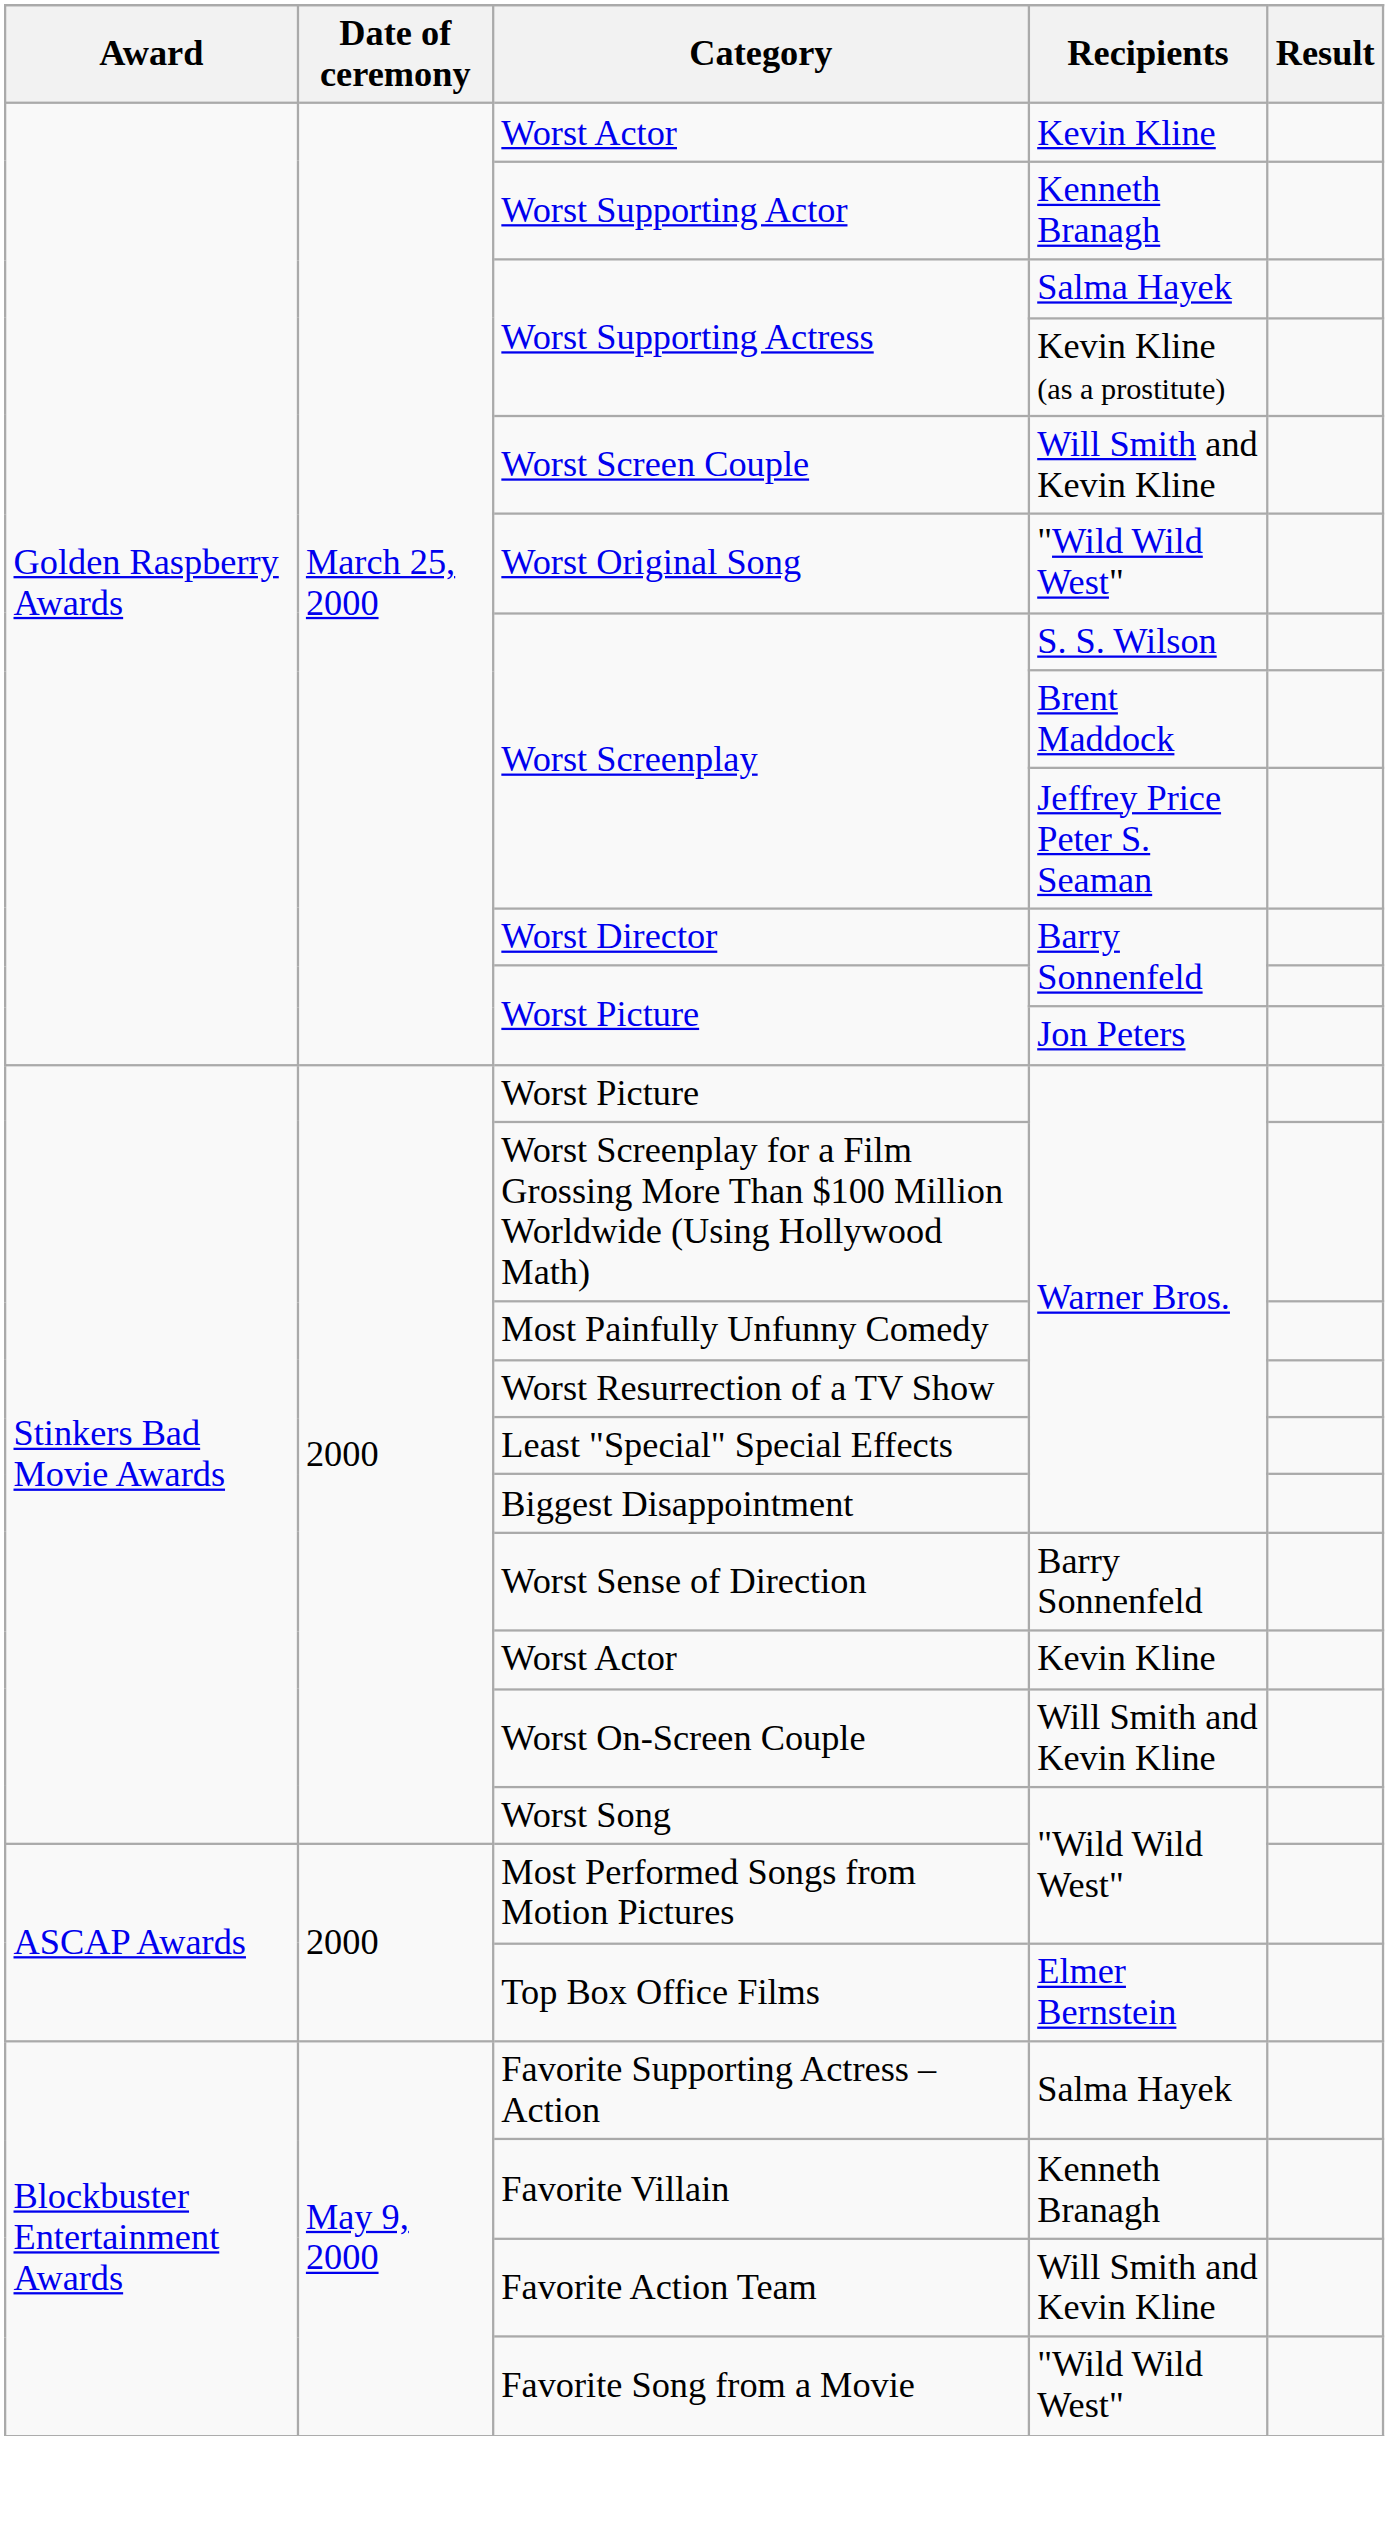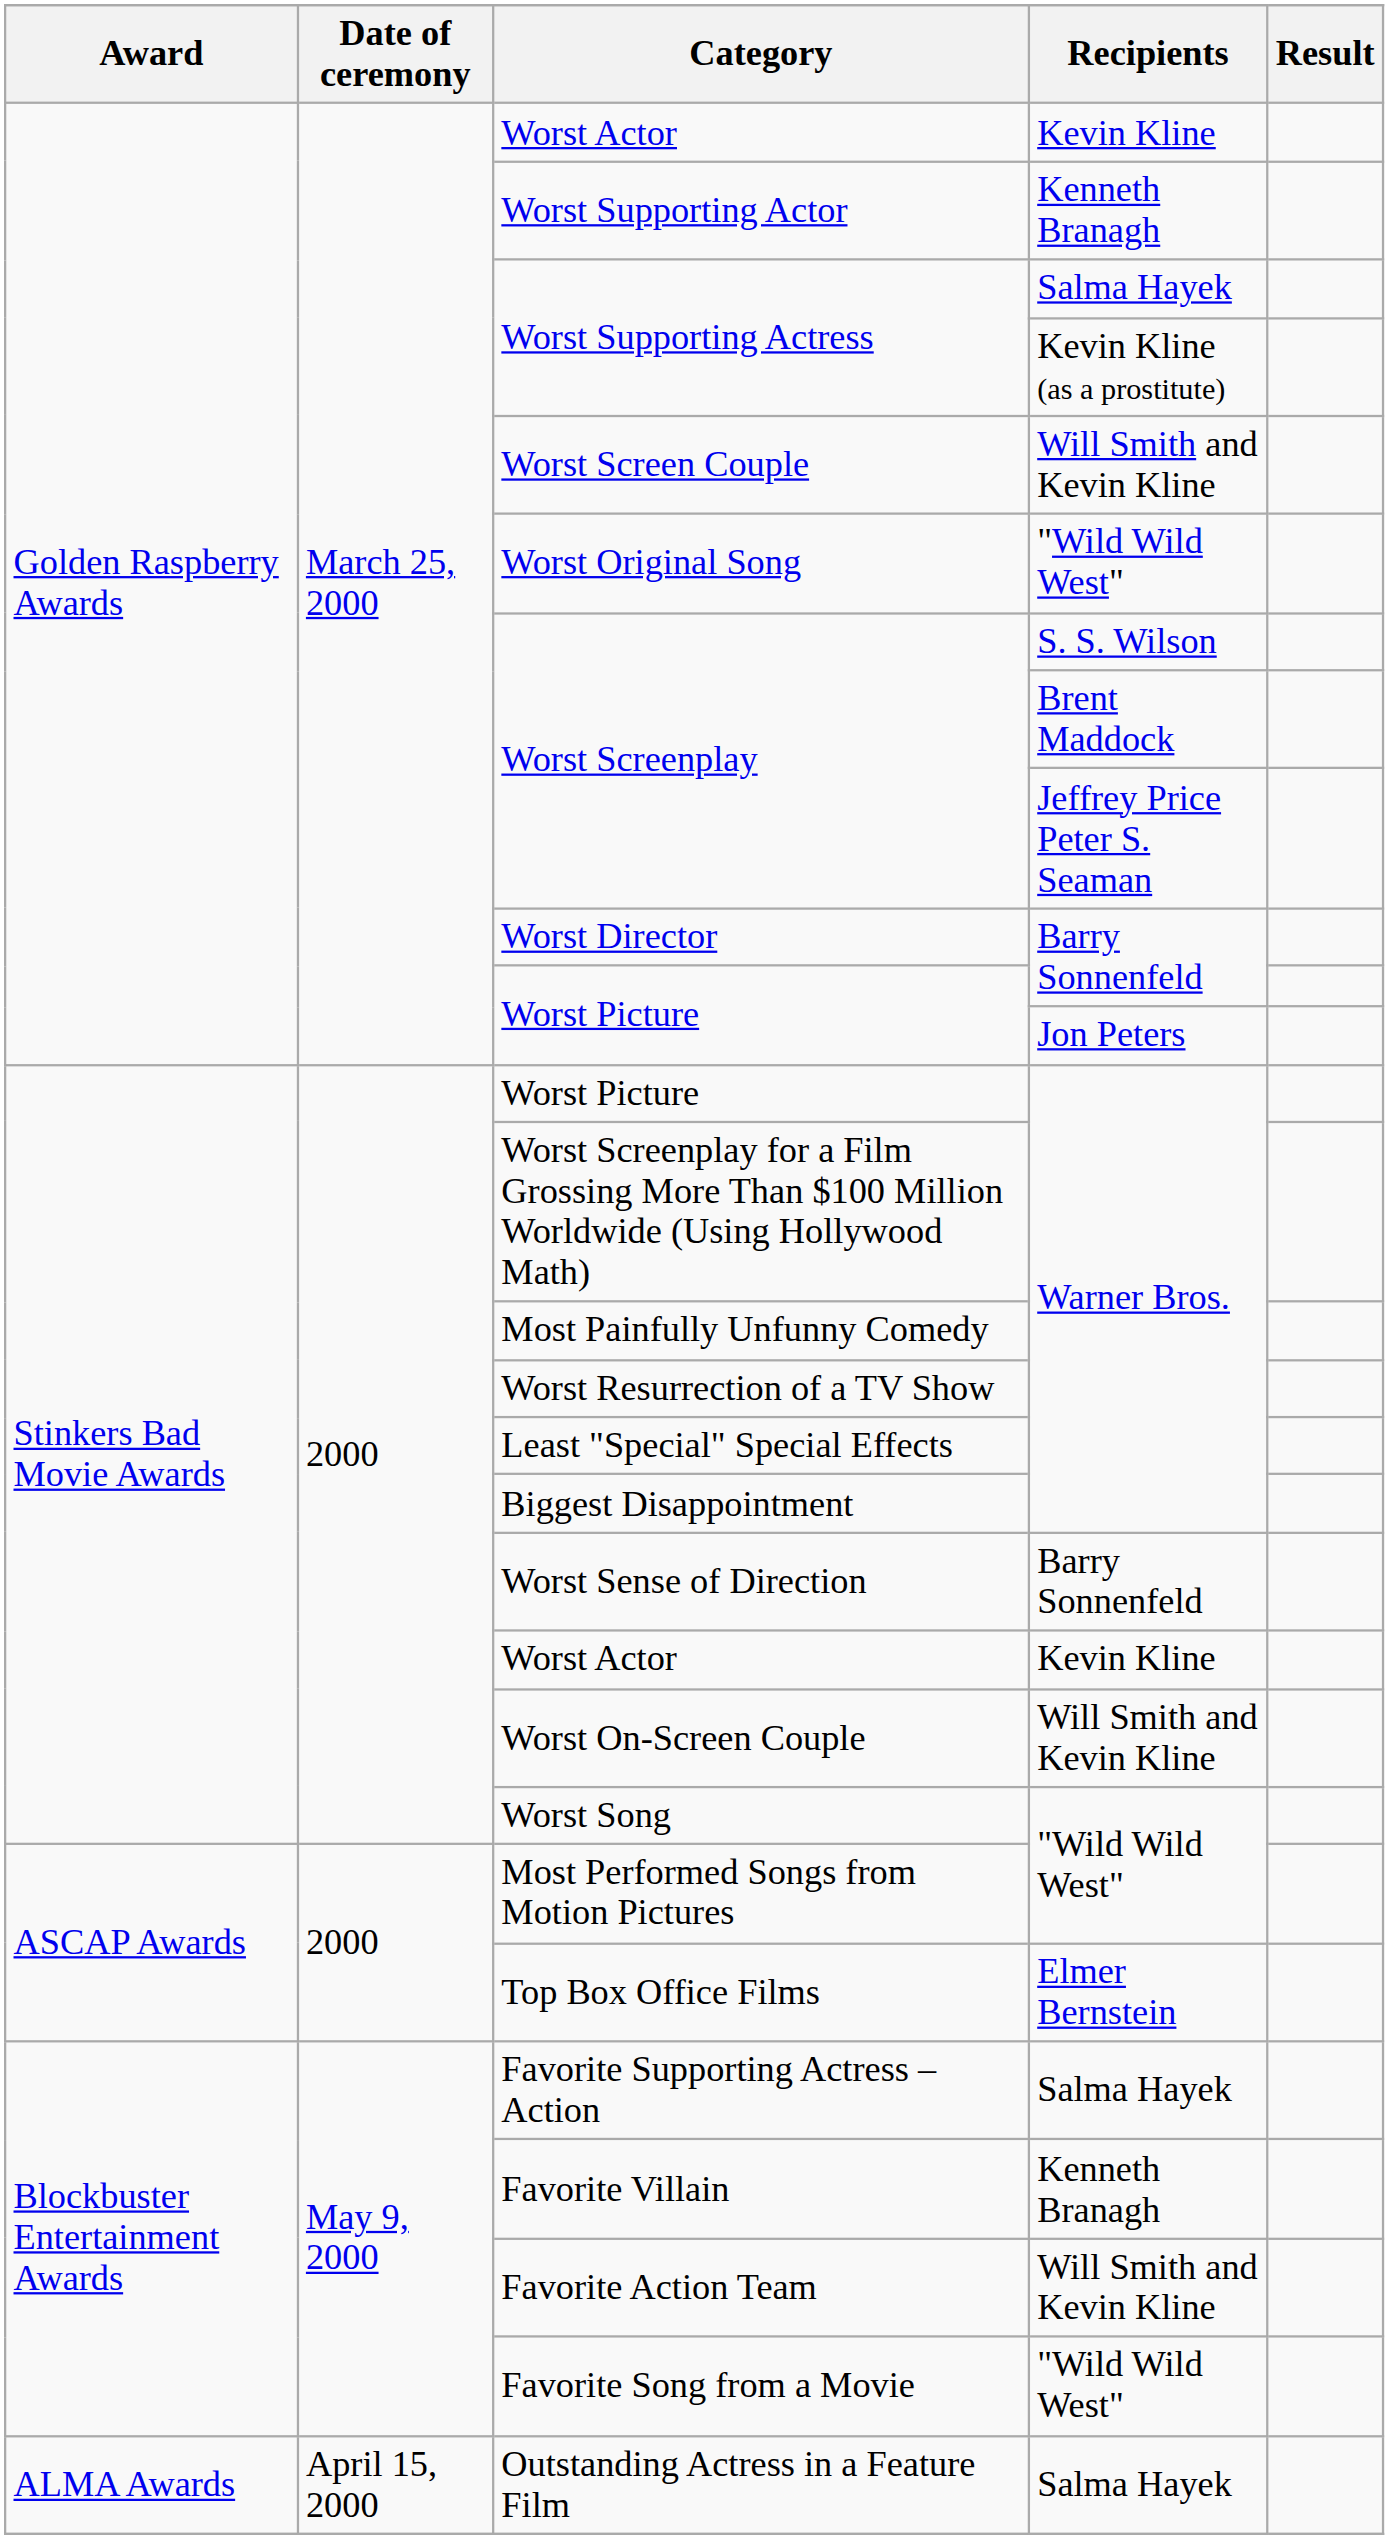+ row: ALMA Awards | April 15, 2000 | Outstanding Actress in a Feature Film | Salma Hayek
